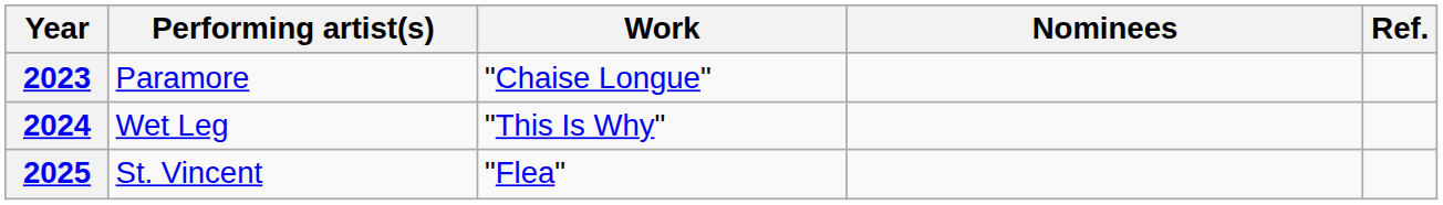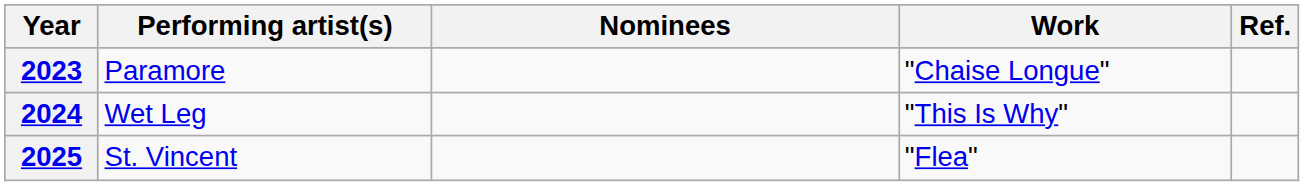columns swapped: Work <-> Nominees
